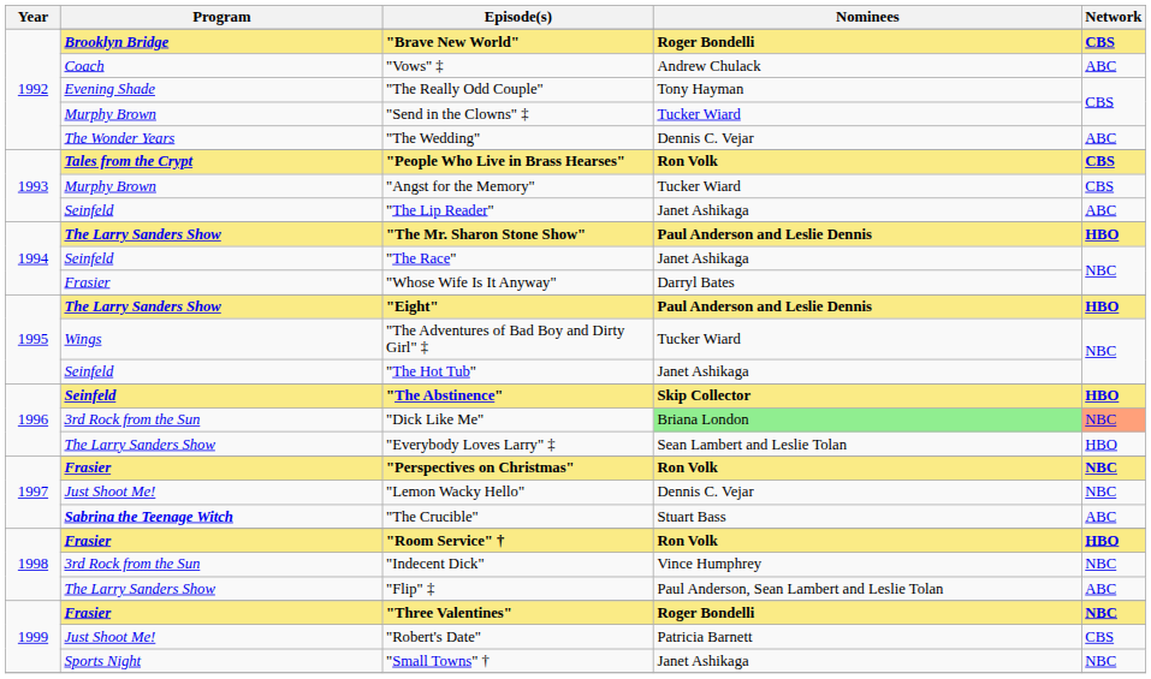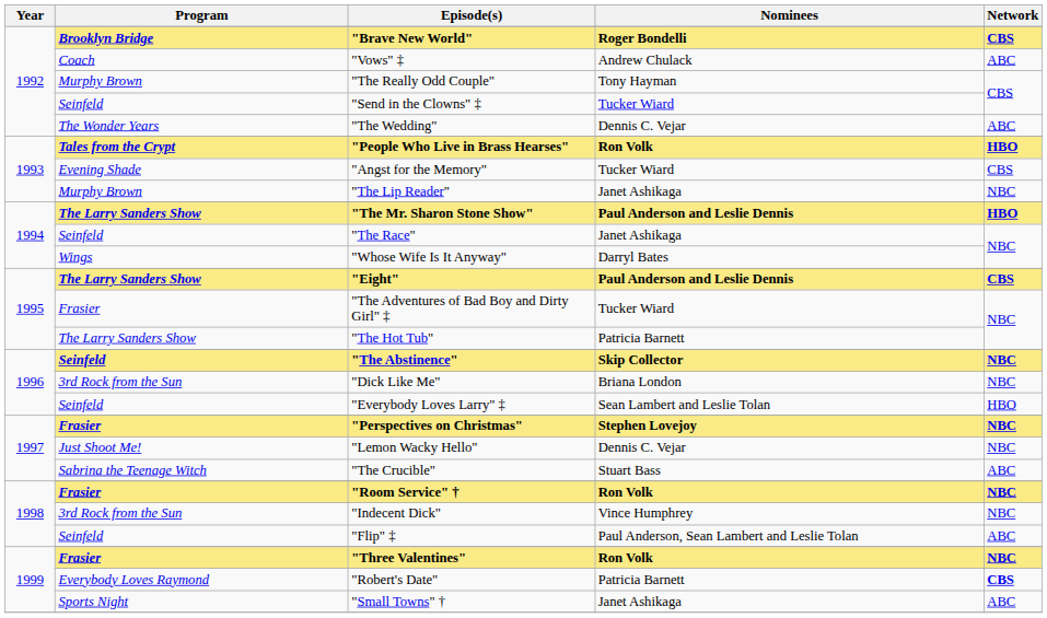"The Really Odd Couple" | Program: Evening Shade -> Murphy Brown
"Send in the Clowns" ‡ | Program: Murphy Brown -> Seinfeld
"People Who Live in Brass Hearses" | Network: CBS -> HBO
"Angst for the Memory" | Program: Murphy Brown -> Evening Shade
"The Lip Reader" | Program: Seinfeld -> Murphy Brown
"The Lip Reader" | Network: ABC -> NBC
"Whose Wife Is It Anyway" | Program: Frasier -> Wings
"Eight" | Network: HBO -> CBS
"The Adventures of Bad Boy and Dirty Girl" ‡ | Program: Wings -> Frasier
"The Hot Tub" | Program: Seinfeld -> The Larry Sanders Show
"The Hot Tub" | Nominees: Janet Ashikaga -> Patricia Barnett
"The Abstinence" | Network: HBO -> NBC
"Dick Like Me" | Nominees: lightgreen background -> no background
"Dick Like Me" | Network: lightsalmon background -> no background
"Everybody Loves Larry" ‡ | Program: The Larry Sanders Show -> Seinfeld
"Perspectives on Christmas" | Nominees: Ron Volk -> Stephen Lovejoy
"The Crucible" | Program: bold -> normal
"Room Service" † | Network: HBO -> NBC
"Flip" ‡ | Program: The Larry Sanders Show -> Seinfeld
"Three Valentines" | Nominees: Roger Bondelli -> Ron Volk
"Robert's Date" | Program: Just Shoot Me! -> Everybody Loves Raymond
"Robert's Date" | Network: normal -> bold
"Small Towns" † | Network: NBC -> ABC
